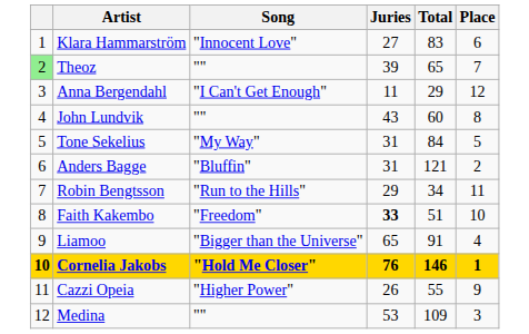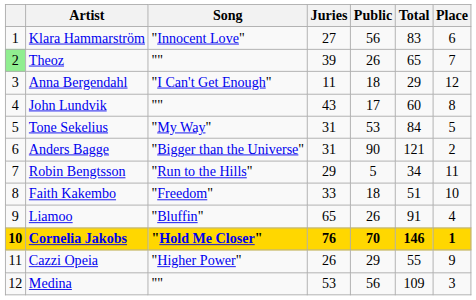+ column: Public | 56 | 26 | 18 | 17 | 53 | 90 | 5 | 18 | 26 | 70 | 29 | 56
Anders Bagge | Song: "Bluffin" -> "Bigger than the Universe"
Faith Kakembo | Juries: bold -> normal
Liamoo | Song: "Bigger than the Universe" -> "Bluffin"
